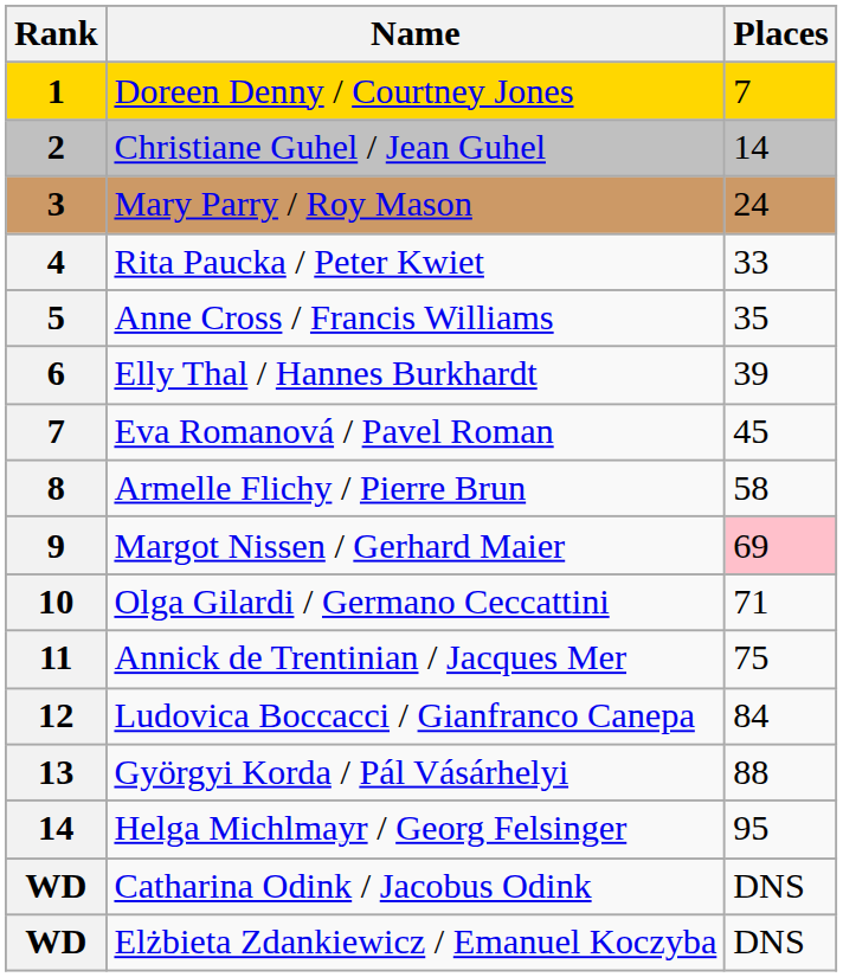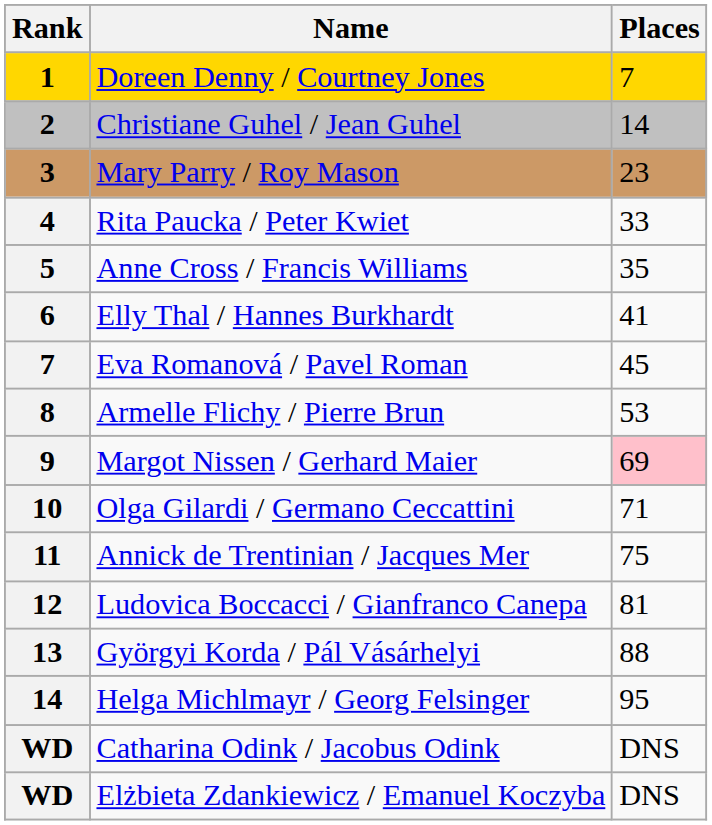Mary Parry / Roy Mason | Places: 24 -> 23
Elly Thal / Hannes Burkhardt | Places: 39 -> 41
Armelle Flichy / Pierre Brun | Places: 58 -> 53
Ludovica Boccacci / Gianfranco Canepa | Places: 84 -> 81
